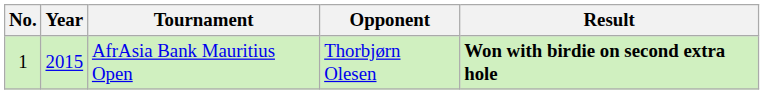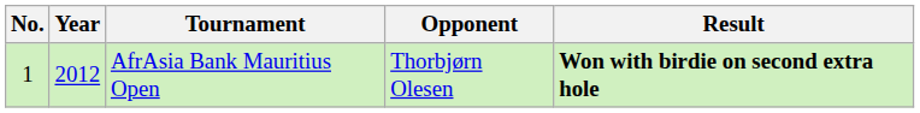AfrAsia Bank Mauritius Open | Year: 2015 -> 2012
